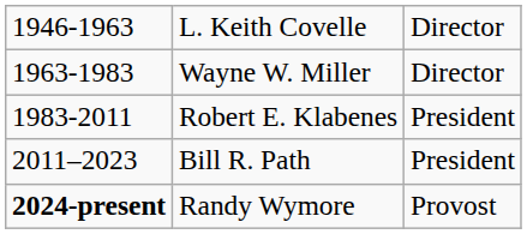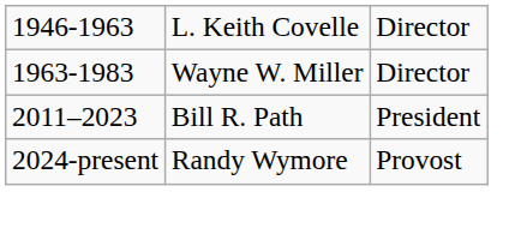- row: 1983-2011 | Robert E. Klabenes | President
Randy Wymore | column 1: bold -> normal
